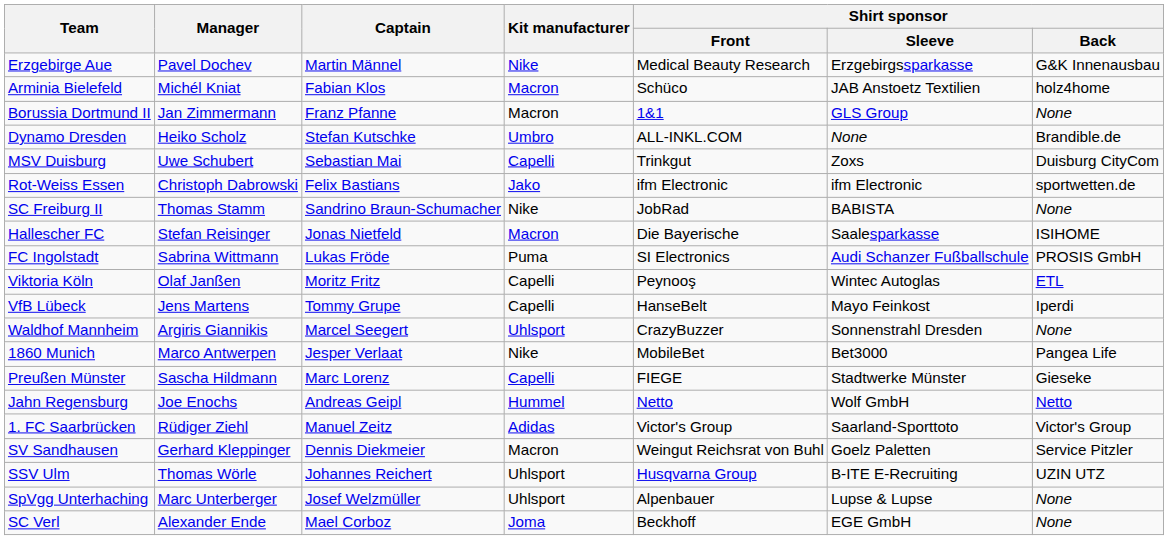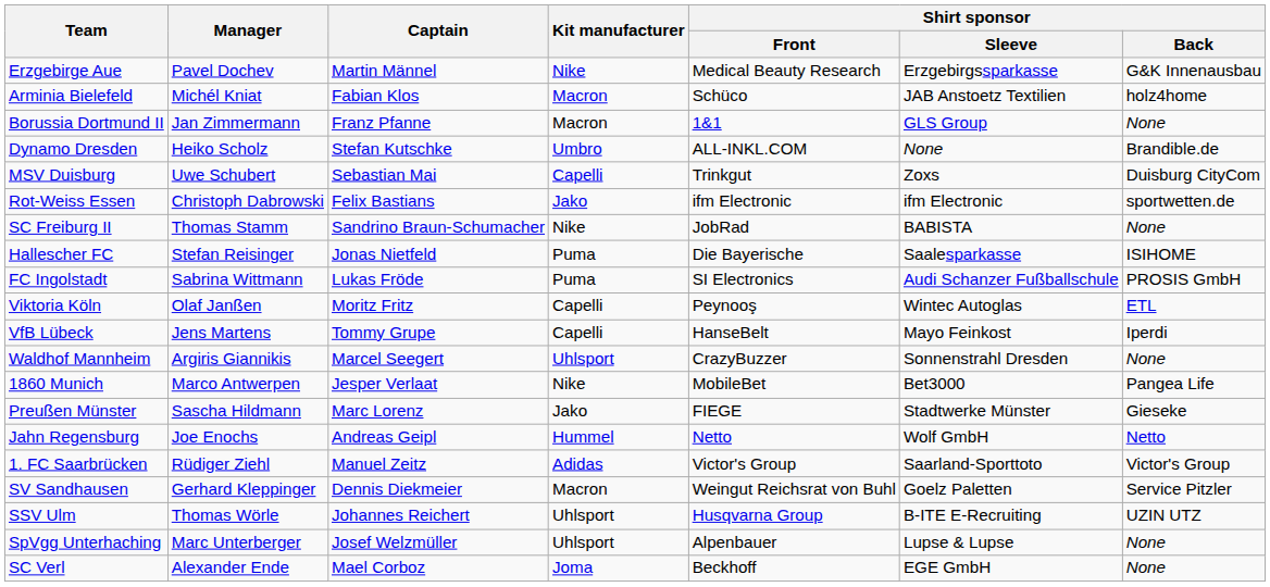Hallescher FC | Kit manufacturer: Macron -> Puma
Preußen Münster | Kit manufacturer: Capelli -> Jako
